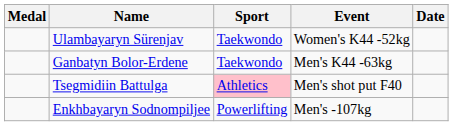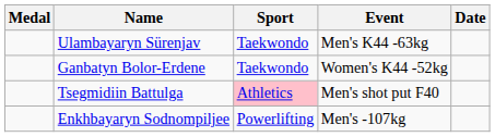Ulambayaryn Sürenjav | Event: Women's K44 -52kg -> Men's K44 -63kg
Ganbatyn Bolor-Erdene | Event: Men's K44 -63kg -> Women's K44 -52kg
